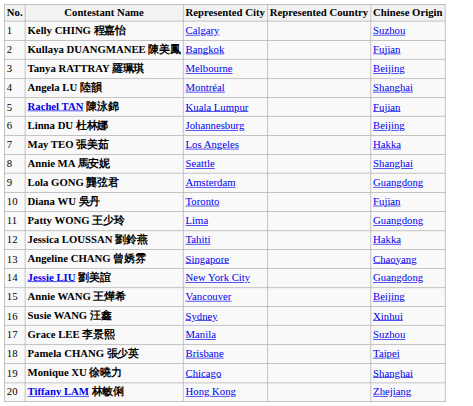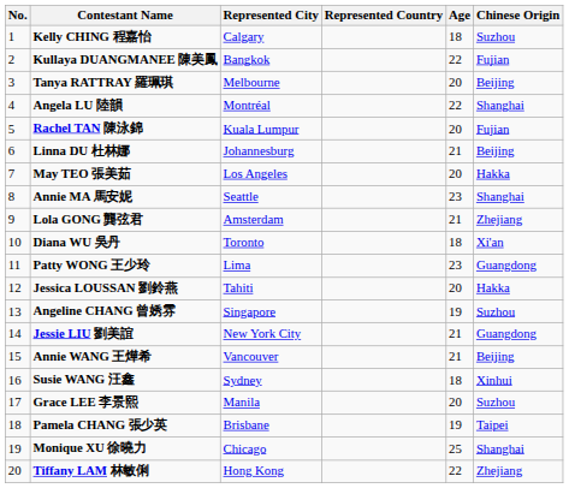+ column: Age | 18 | 22 | 20 | 22 | 20 | 21 | 20 | 23 | 21 | 18 | 23 | 20 | 19 | 21 | 21 | 18 | 20 | 19 | 25 | 22
Lola GONG 龔弦君 | Chinese Origin: Guangdong -> Zhejiang
Diana WU 吳丹 | Chinese Origin: Fujian -> Xi'an
Angeline CHANG 曾㛢雰 | Chinese Origin: Chaoyang -> Suzhou
